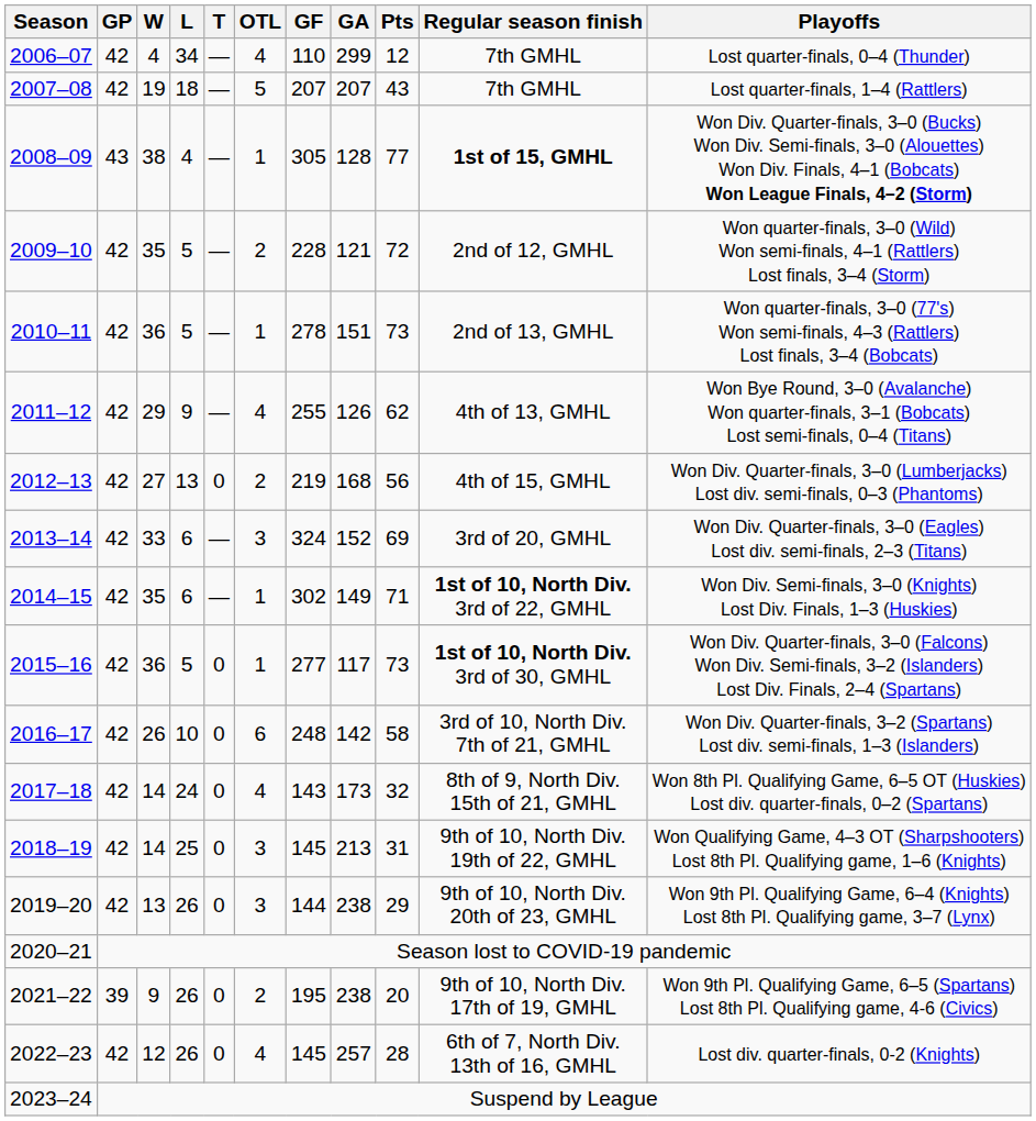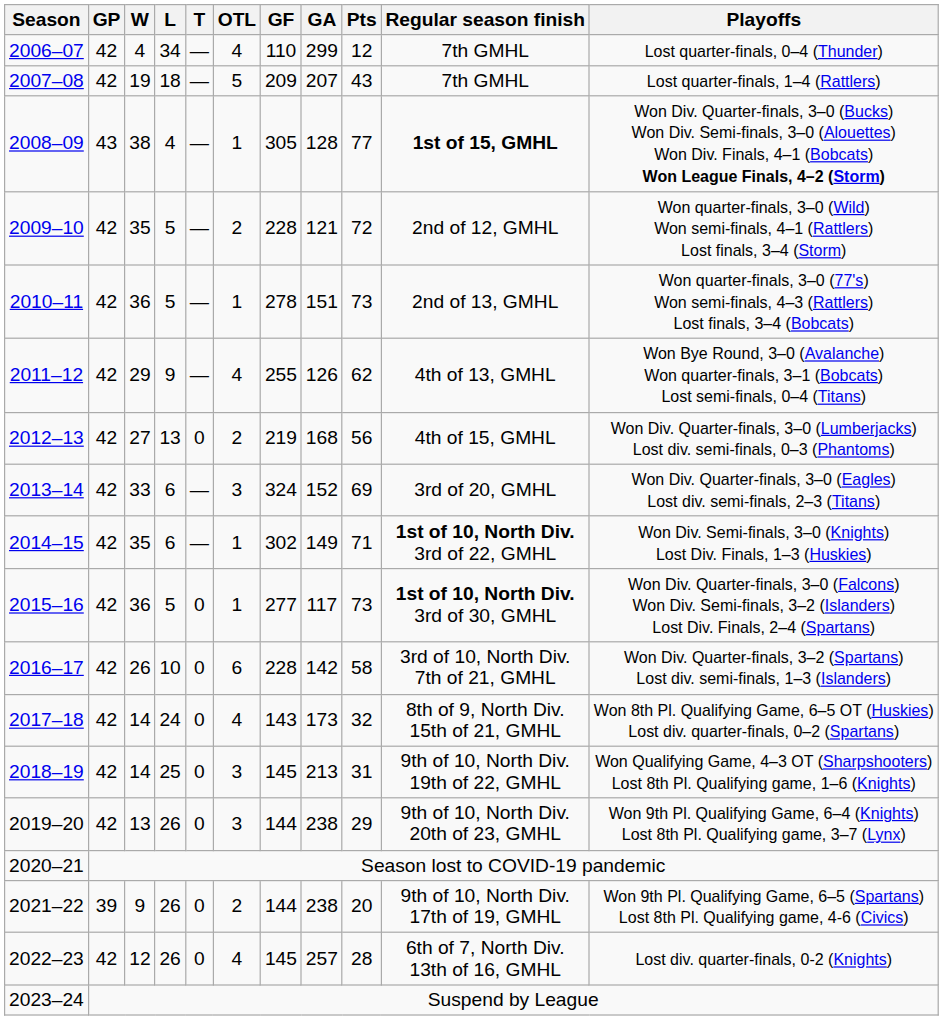2007–08 | GF: 207 -> 209
2016–17 | GF: 248 -> 228
2021–22 | GF: 195 -> 144
